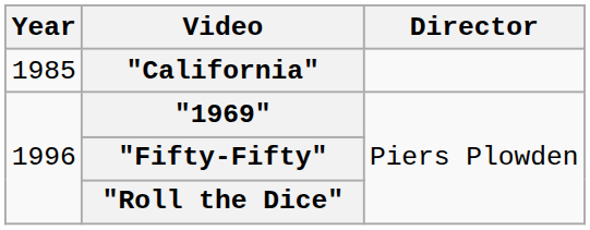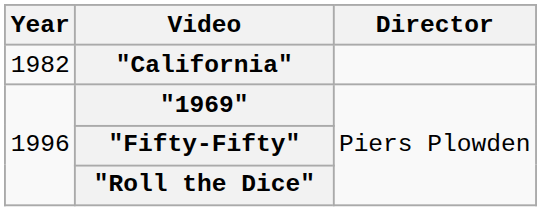"California" | Year: 1985 -> 1982
